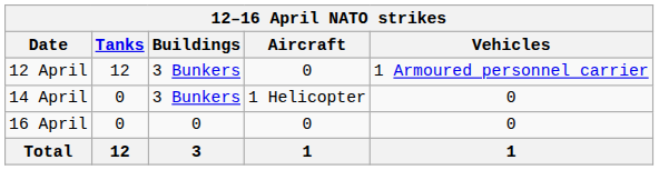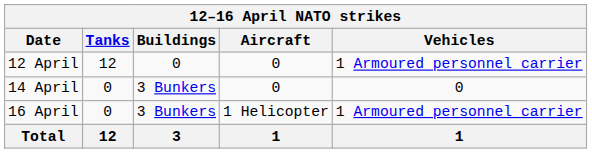12 April | Buildings: 3 Bunkers -> 0
14 April | Aircraft: 1 Helicopter -> 0
16 April | Buildings: 0 -> 3 Bunkers
16 April | Aircraft: 0 -> 1 Helicopter
16 April | Vehicles: 0 -> 1 Armoured personnel carrier
